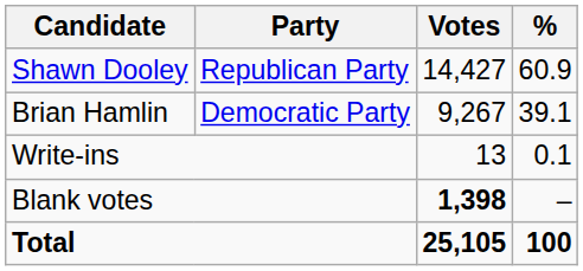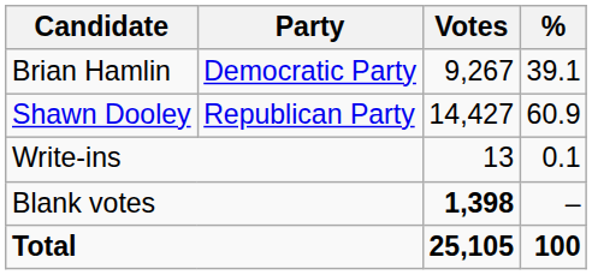rows swapped: Shawn Dooley <-> Brian Hamlin
